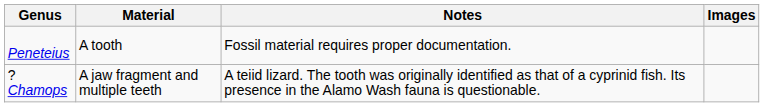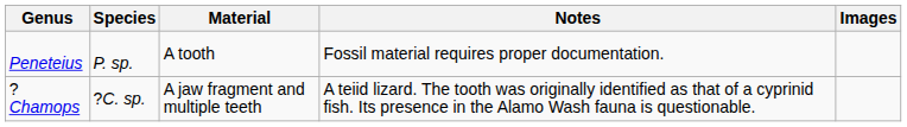+ column: Species | P. sp. | ?C. sp.
